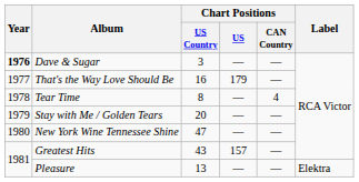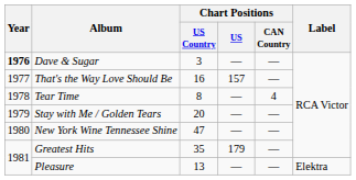That's the Way Love Should Be | Chart Positions / US: 179 -> 157
Greatest Hits | Chart Positions / US Country: 43 -> 35
Greatest Hits | Chart Positions / US: 157 -> 179
